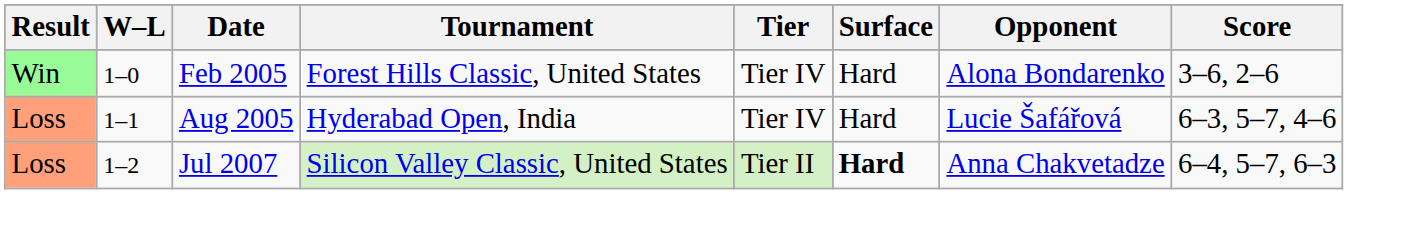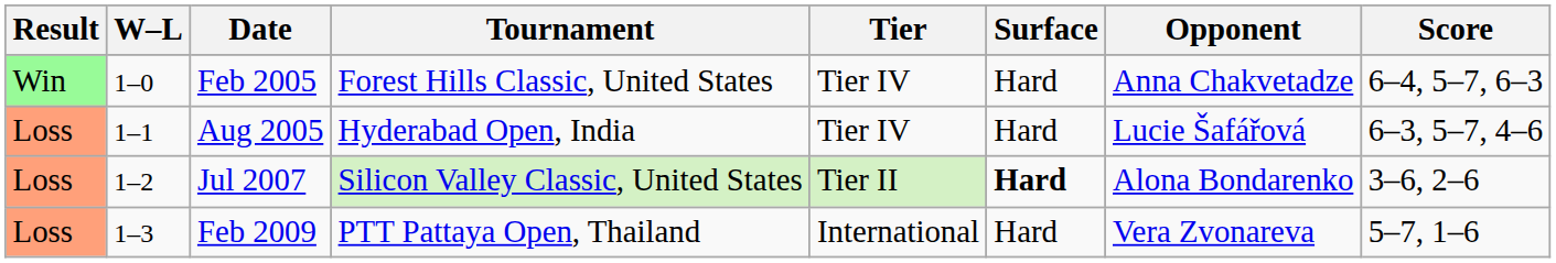Feb 2005 | Opponent: Alona Bondarenko -> Anna Chakvetadze
Feb 2005 | Score: 3–6, 2–6 -> 6–4, 5–7, 6–3
Jul 2007 | Opponent: Anna Chakvetadze -> Alona Bondarenko
Jul 2007 | Score: 6–4, 5–7, 6–3 -> 3–6, 2–6
+ row: Loss | 1–3 | Feb 2009 | PTT Pattaya Open, Thailand | International | Hard | Vera Zvonareva | 5–7, 1–6
